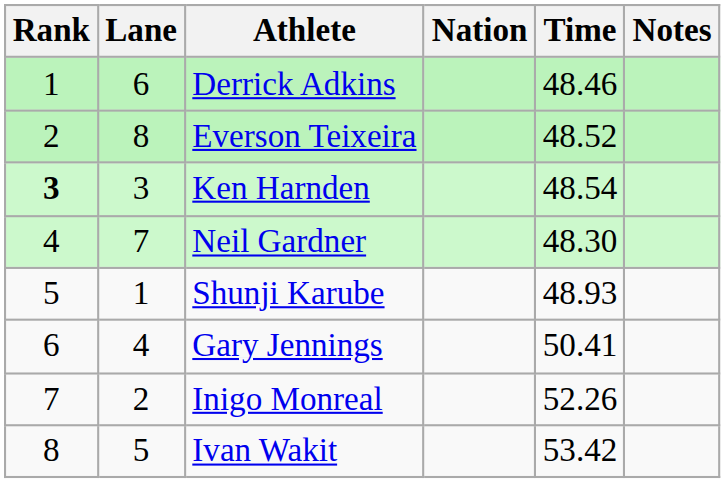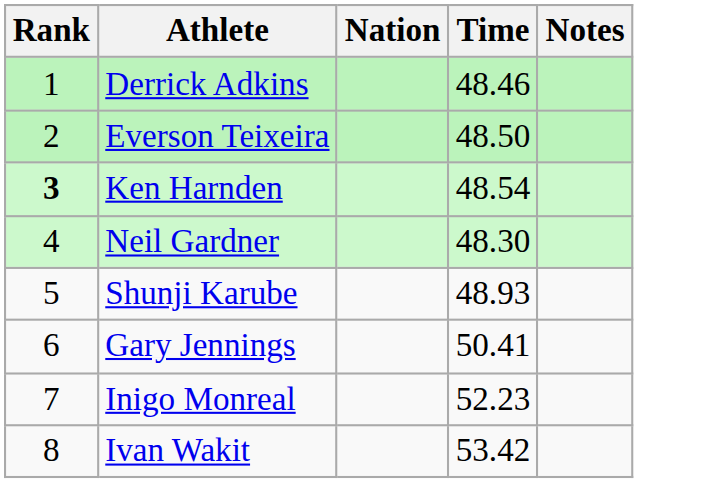- column: Lane | 6 | 8 | 3 | 7 | 1 | 4 | 2 | 5
Everson Teixeira | Time: 48.52 -> 48.50
Inigo Monreal | Time: 52.26 -> 52.23
